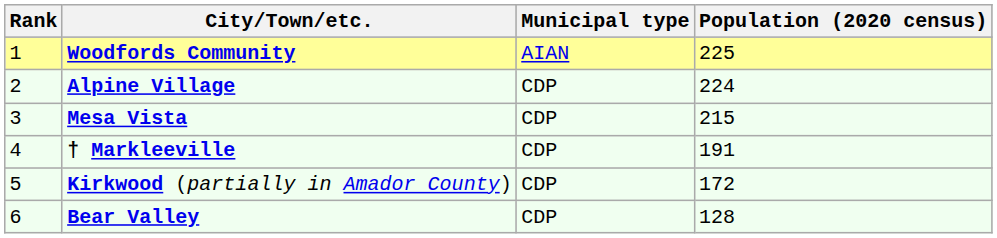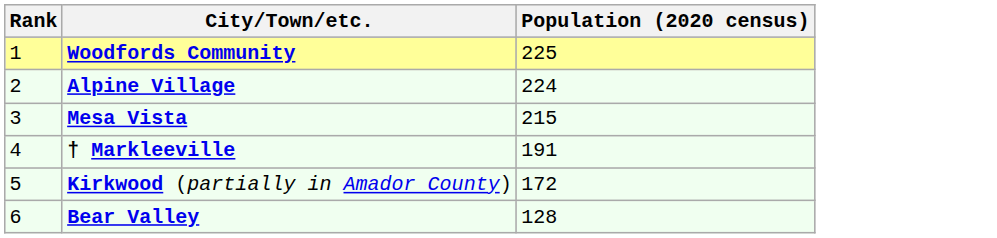- column: Municipal type | AIAN | CDP | CDP | CDP | CDP | CDP
